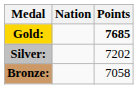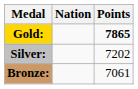Gold: | Points: 7685 -> 7865
Bronze: | Points: 7058 -> 7061
